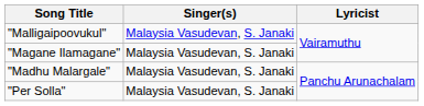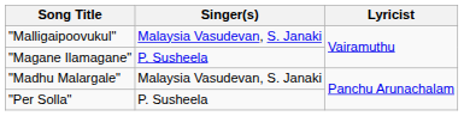"Magane Ilamagane" | Singer(s): Malaysia Vasudevan, S. Janaki -> P. Susheela
"Per Solla" | Singer(s): Malaysia Vasudevan, S. Janaki -> P. Susheela
